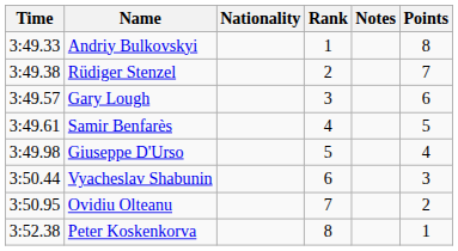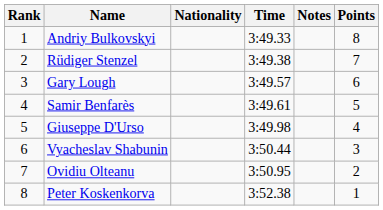columns swapped: Rank <-> Time
